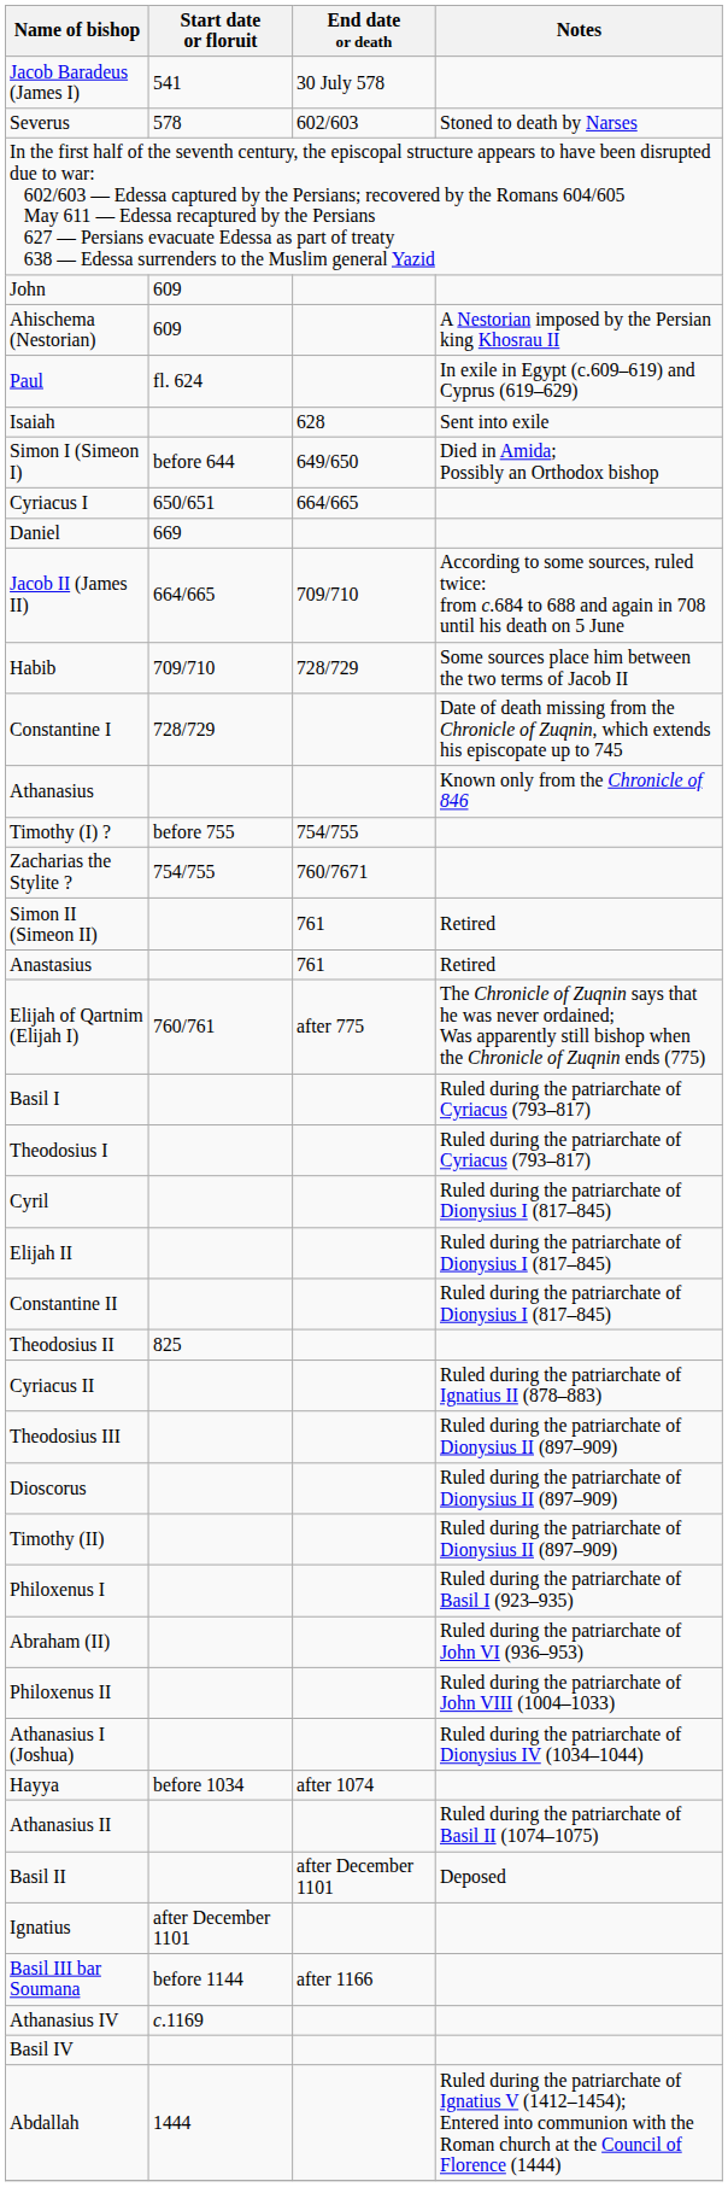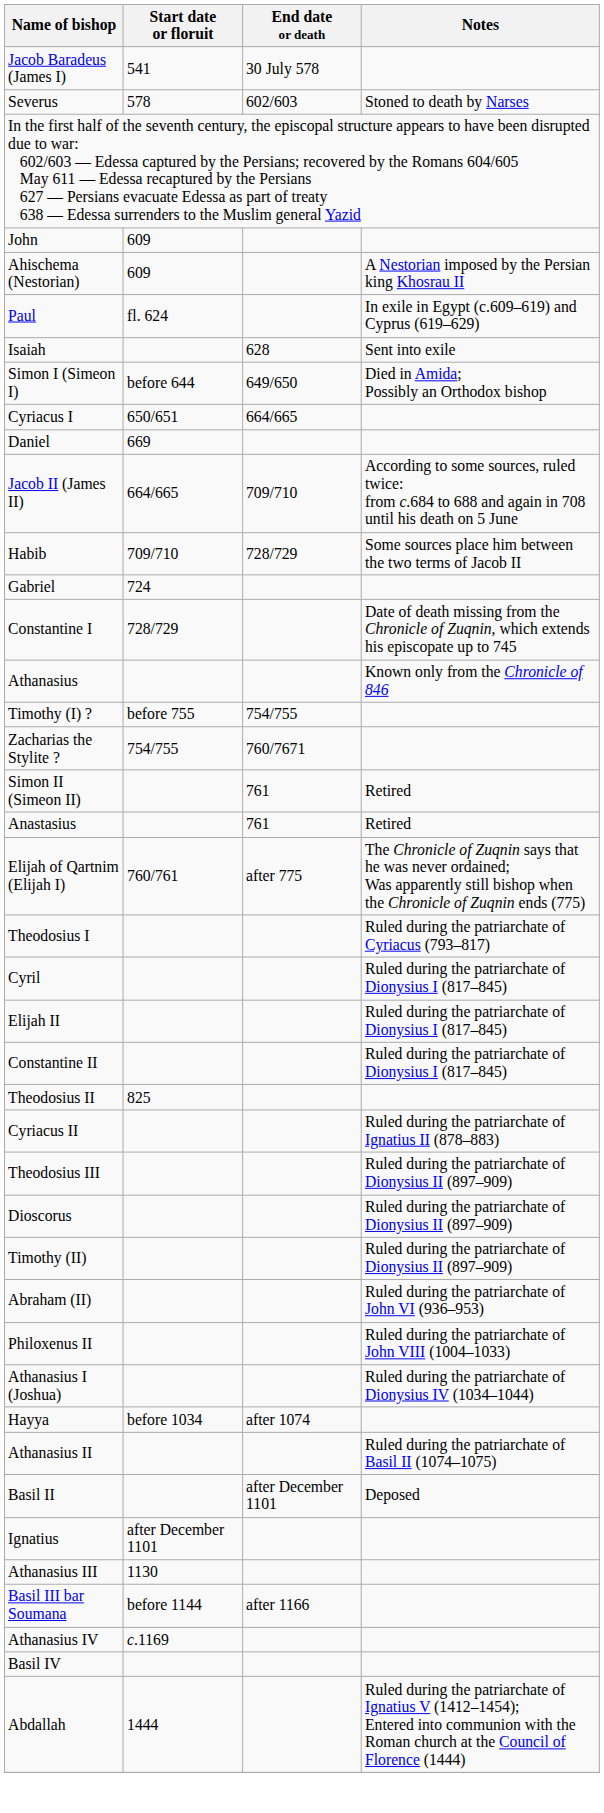+ row: Gabriel | 724
- row: Basil I | Ruled during the patriarchate of Cyriacus (793–817)
- row: Philoxenus I | Ruled during the patriarchate of Basil I (923–935)
+ row: Athanasius III | 1130
